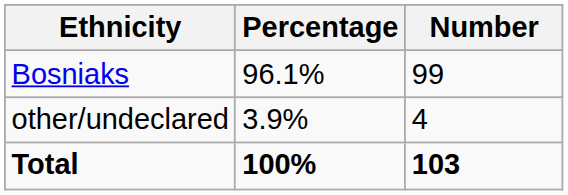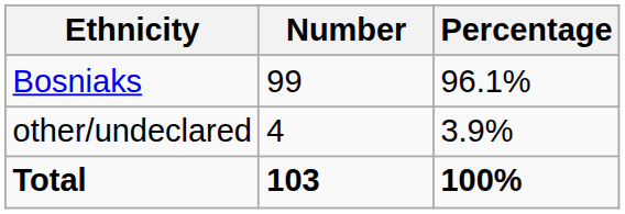columns swapped: Number <-> Percentage
